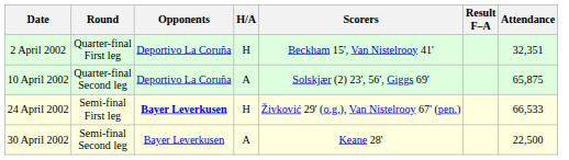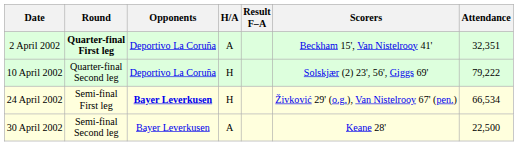columns swapped: Result F–A <-> Scorers
2 April 2002 | Round: normal -> bold
2 April 2002 | H/A: H -> A
10 April 2002 | H/A: A -> H
10 April 2002 | Attendance: 65,875 -> 79,222
24 April 2002 | Attendance: 66,533 -> 66,534
